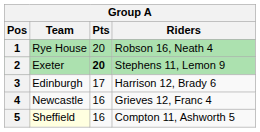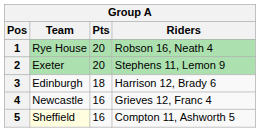2 | Pts: bold -> normal
3 | Pts: 17 -> 18
